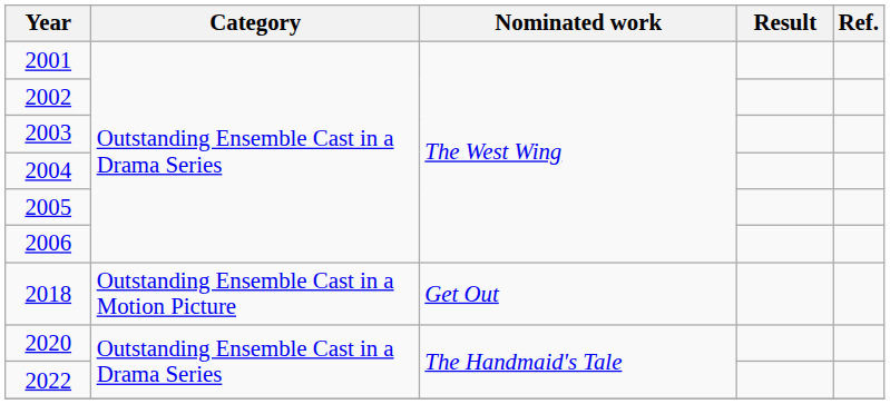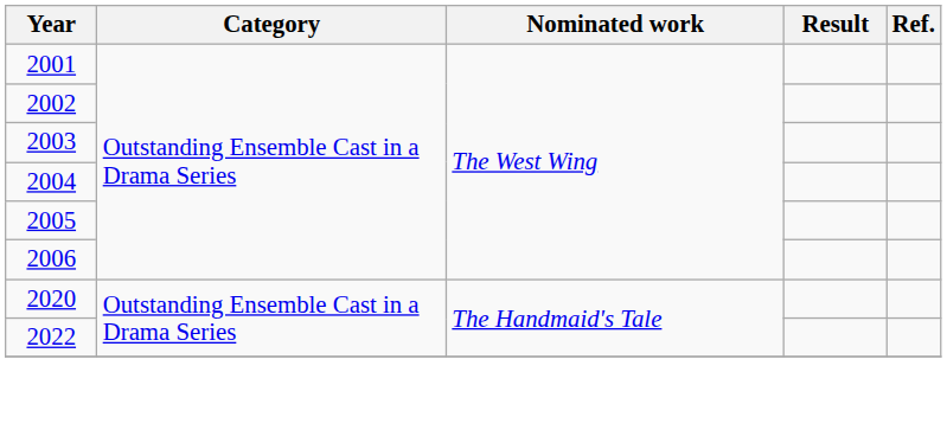- row: 2018 | Outstanding Ensemble Cast in a Motion Picture | Get Out
